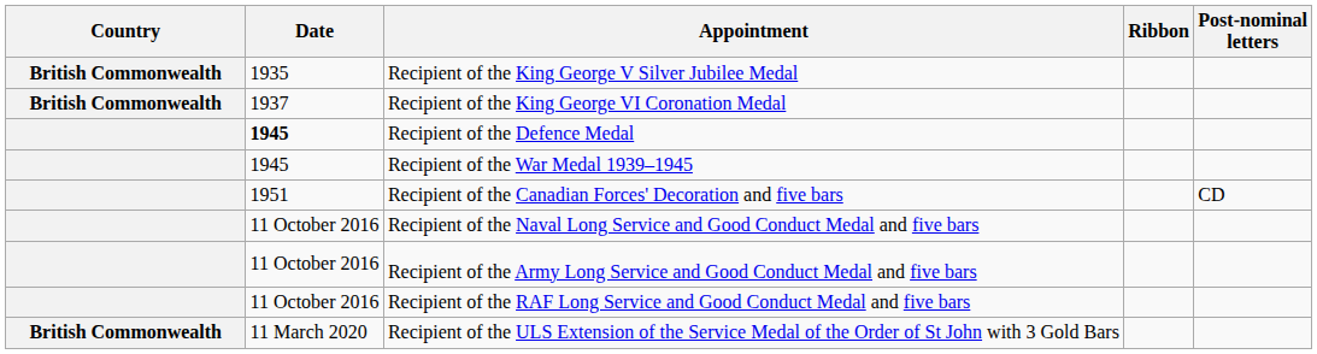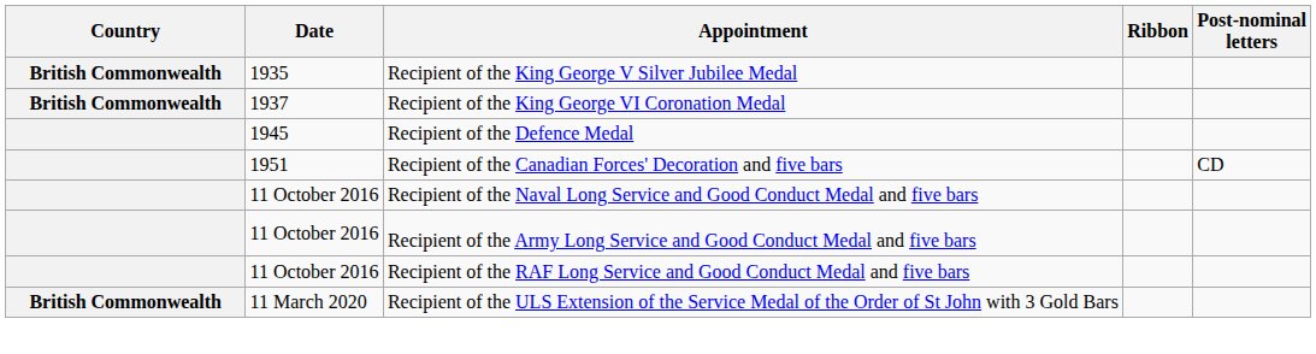Recipient of the Defence Medal | Date: bold -> normal
- row: 1945 | Recipient of the War Medal 1939–1945
